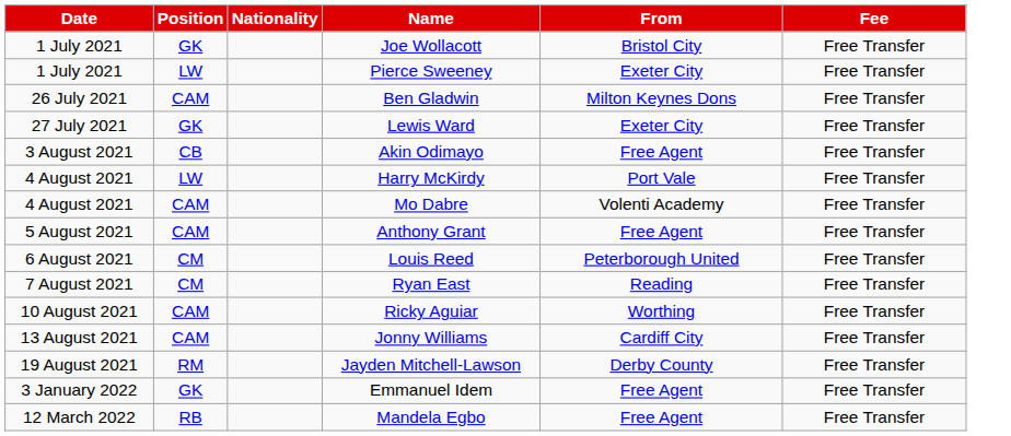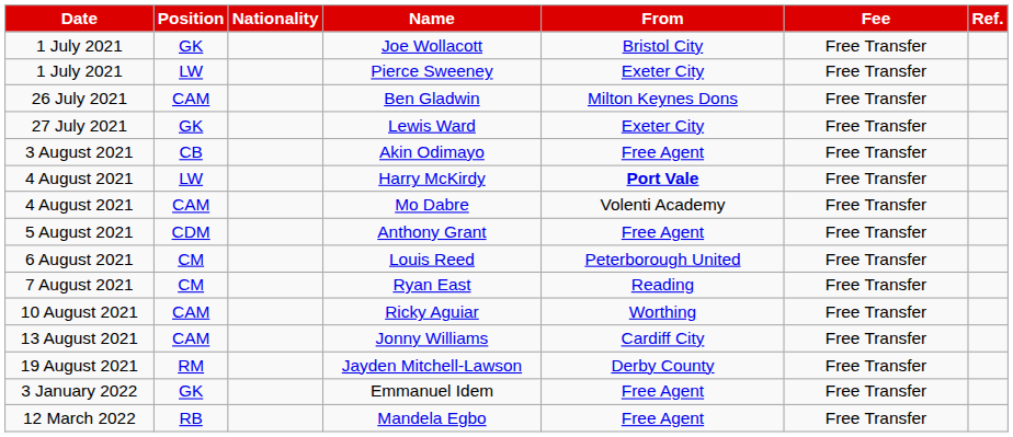+ column: Ref.
Harry McKirdy | From: normal -> bold
Anthony Grant | Position: CAM -> CDM
